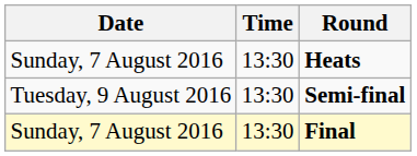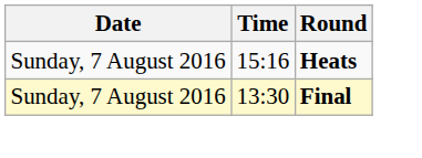Heats | Time: 13:30 -> 15:16
- row: Tuesday, 9 August 2016 | 13:30 | Semi-final
